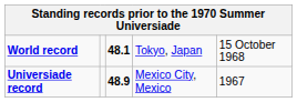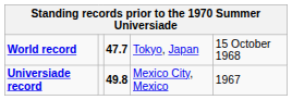World record | column 3: 48.1 -> 47.7
Universiade record | column 3: 48.9 -> 49.8
